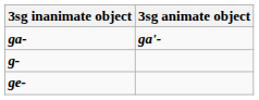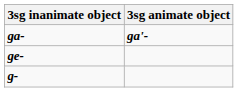rows swapped: ge- <-> g-
